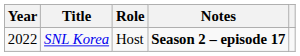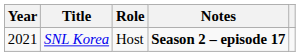SNL Korea | Year: 2022 -> 2021
